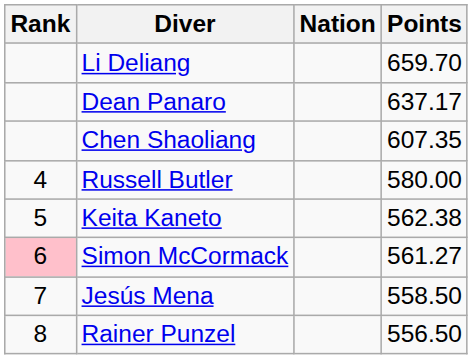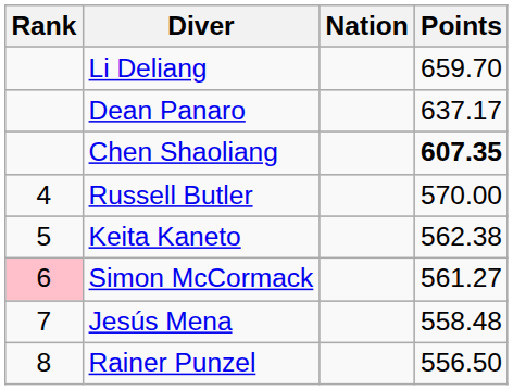Chen Shaoliang | Points: normal -> bold
Russell Butler | Points: 580.00 -> 570.00
Jesús Mena | Points: 558.50 -> 558.48
